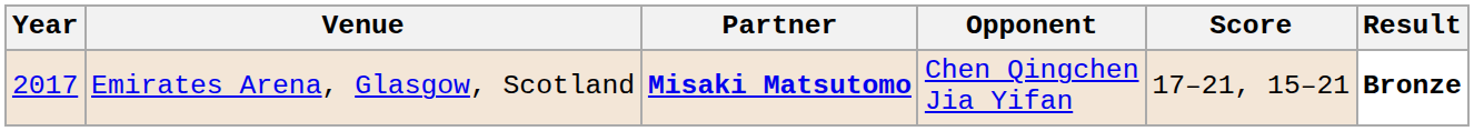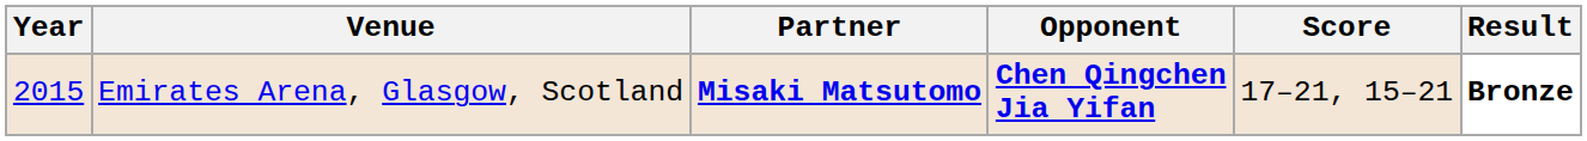Emirates Arena, Glasgow, Scotland | Year: 2017 -> 2015
Emirates Arena, Glasgow, Scotland | Opponent: normal -> bold
